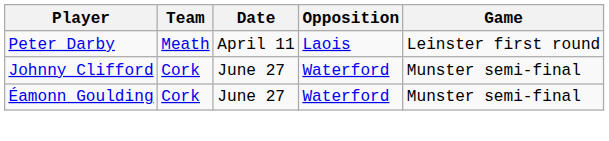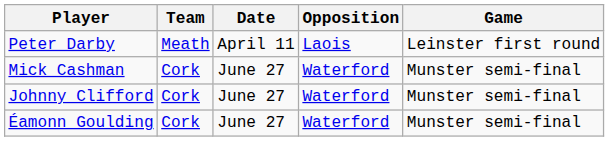+ row: Mick Cashman | Cork | June 27 | Waterford | Munster semi-final
